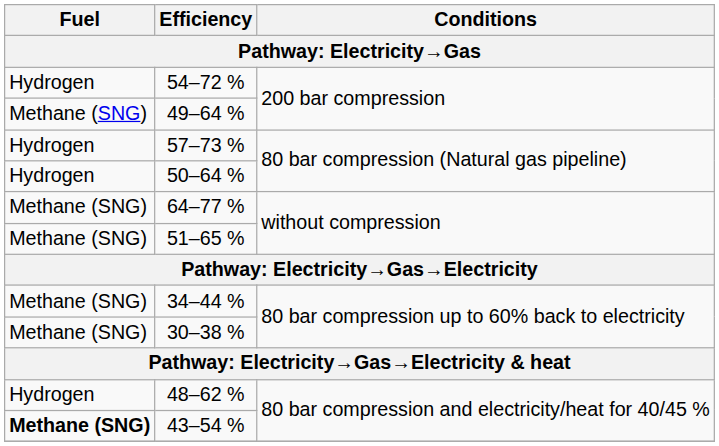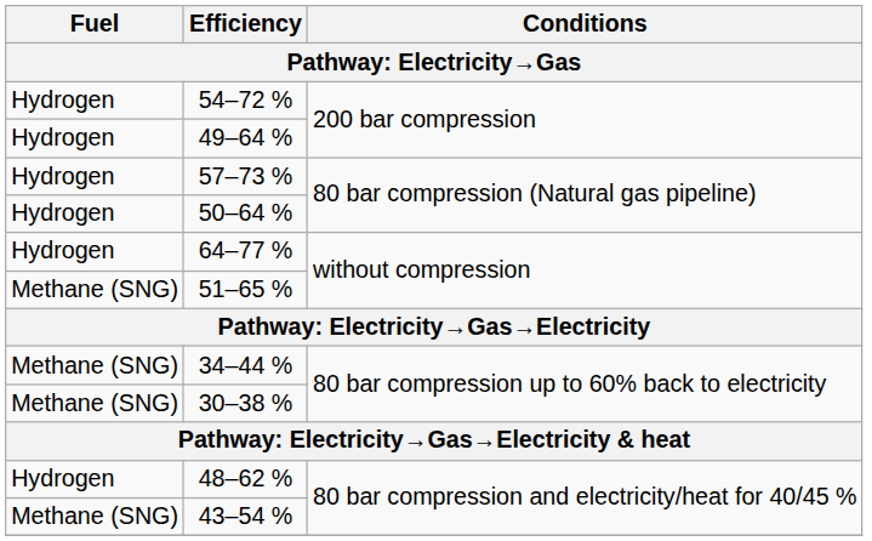49–64 % | Fuel: Methane (SNG) -> Hydrogen
64–77 % | Fuel: Methane (SNG) -> Hydrogen
43–54 % | Fuel: bold -> normal
